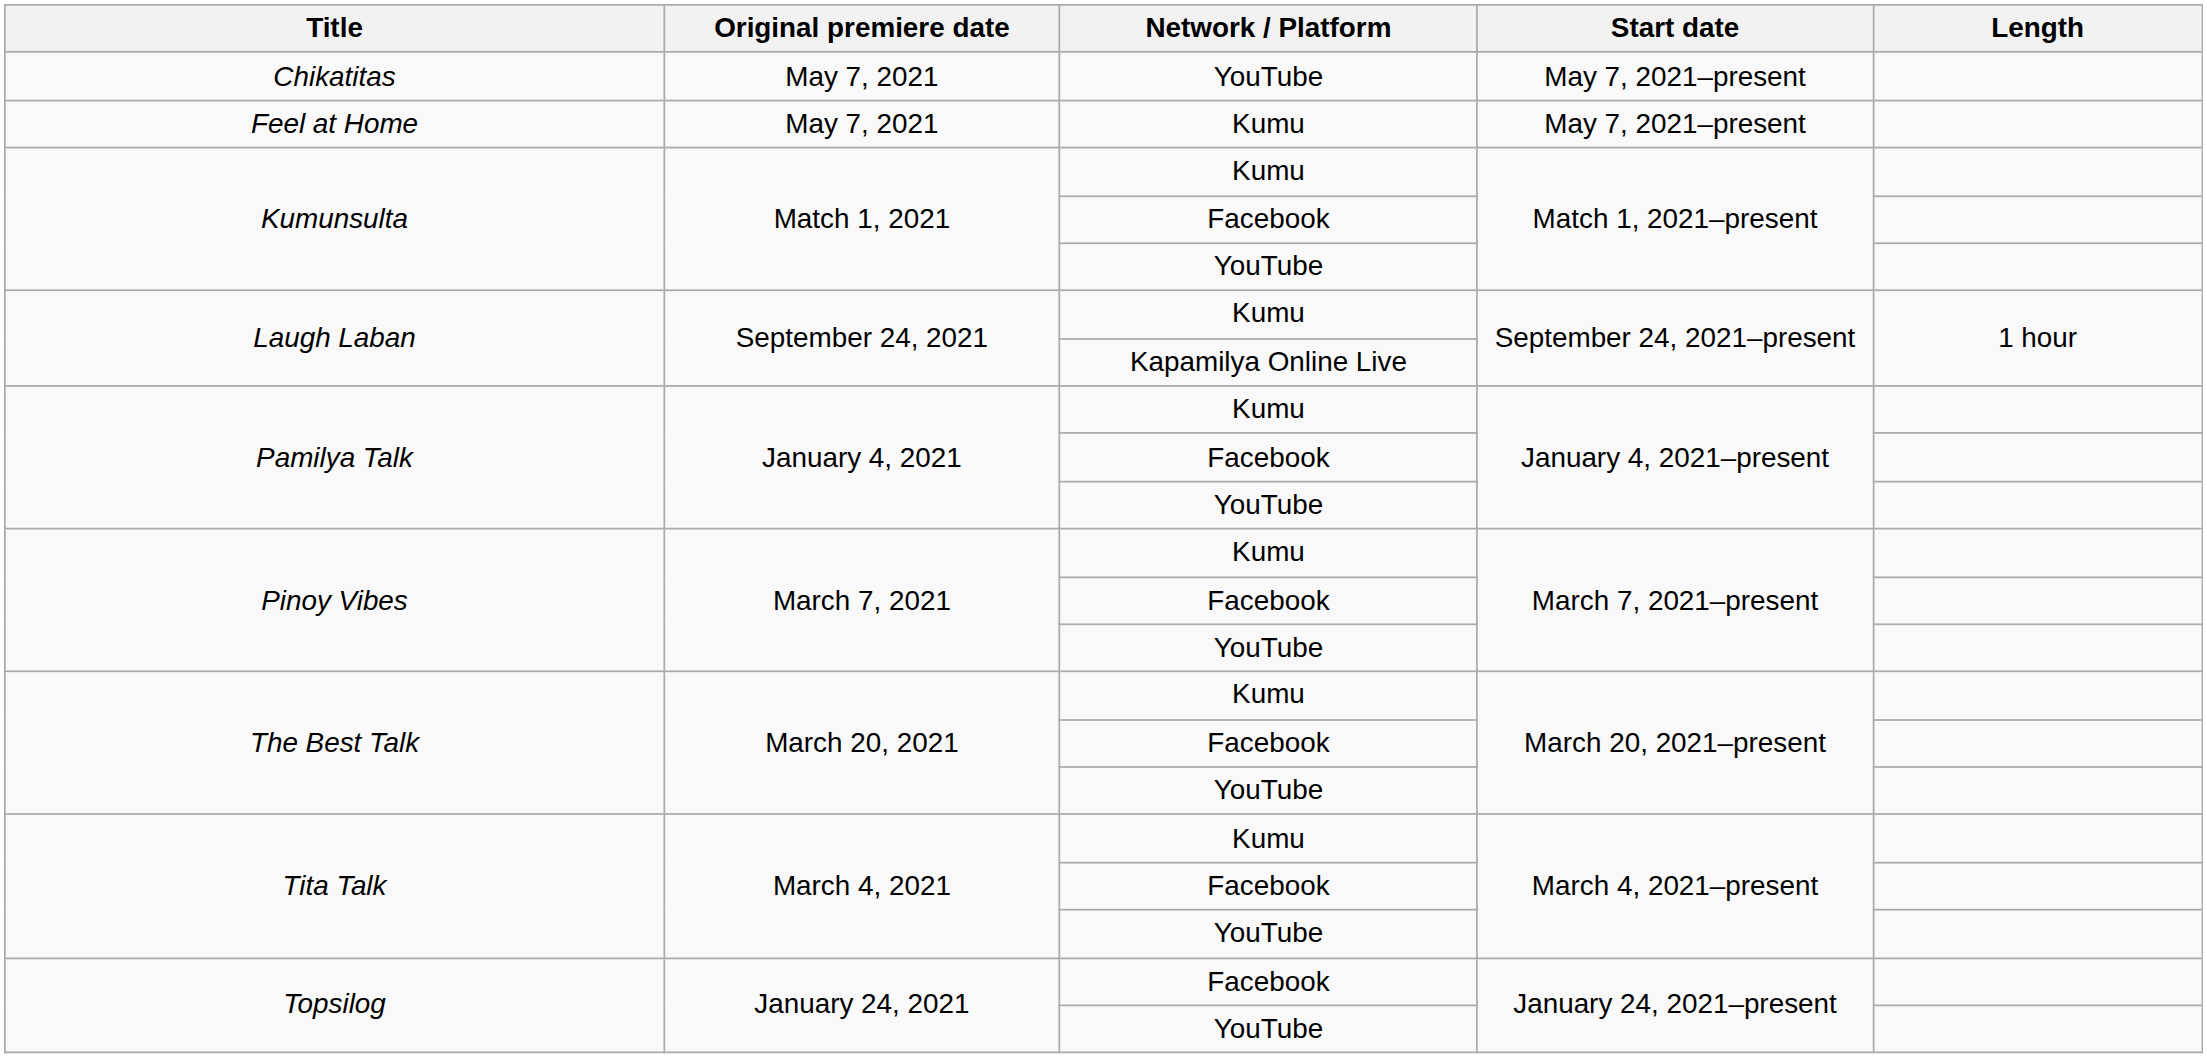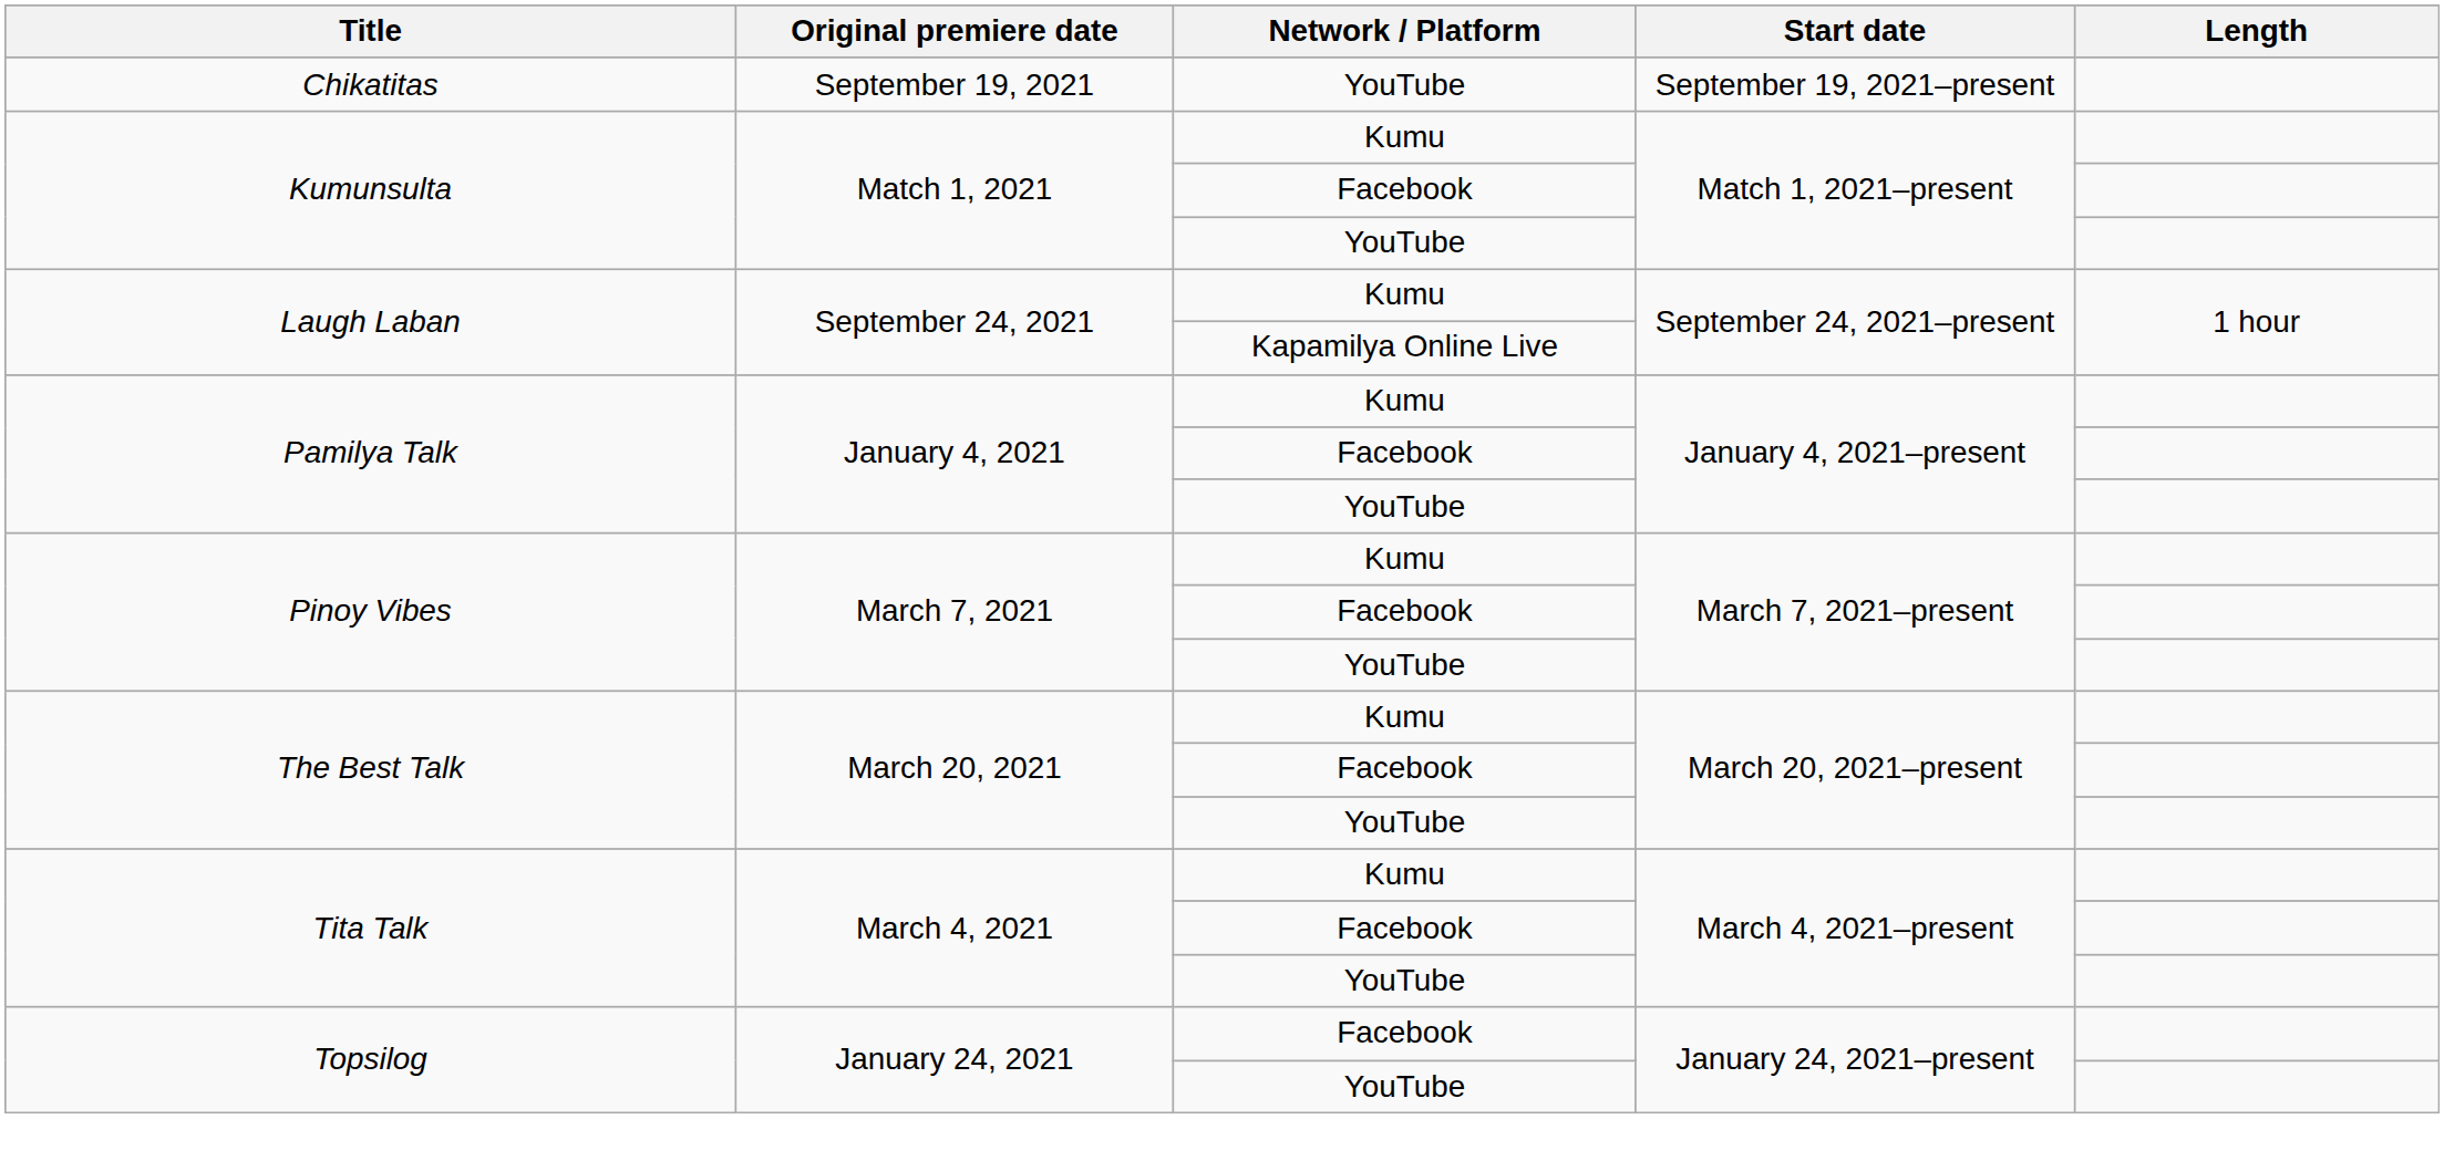Chikatitas | Original premiere date: May 7, 2021 -> September 19, 2021
Chikatitas | Start date: May 7, 2021–present -> September 19, 2021–present
- row: Feel at Home | May 7, 2021 | Kumu | May 7, 2021–present
